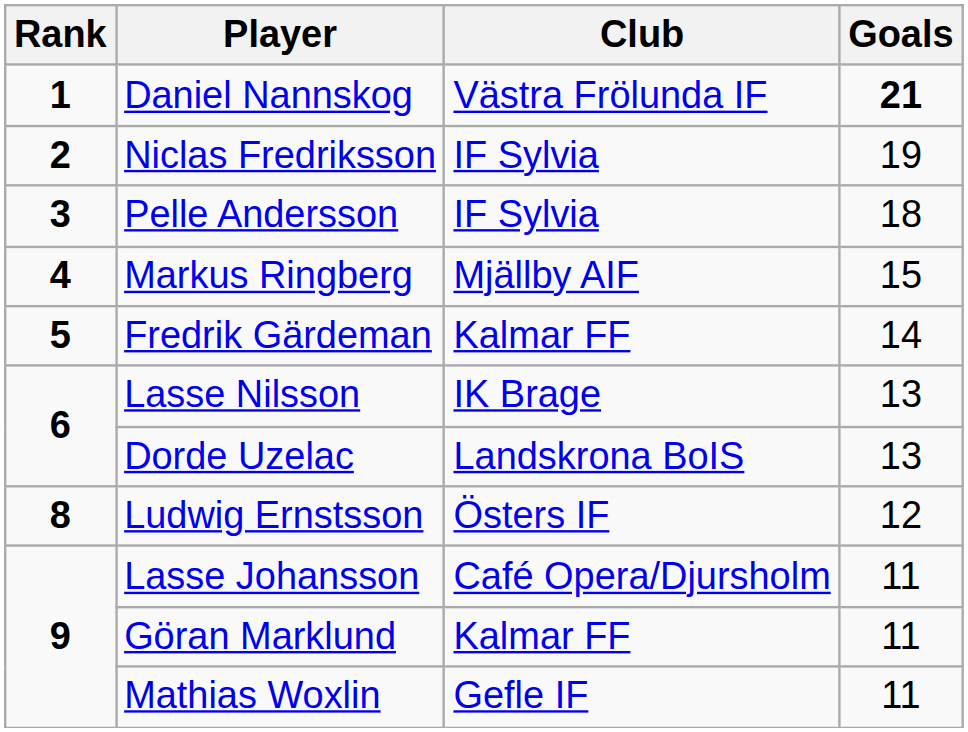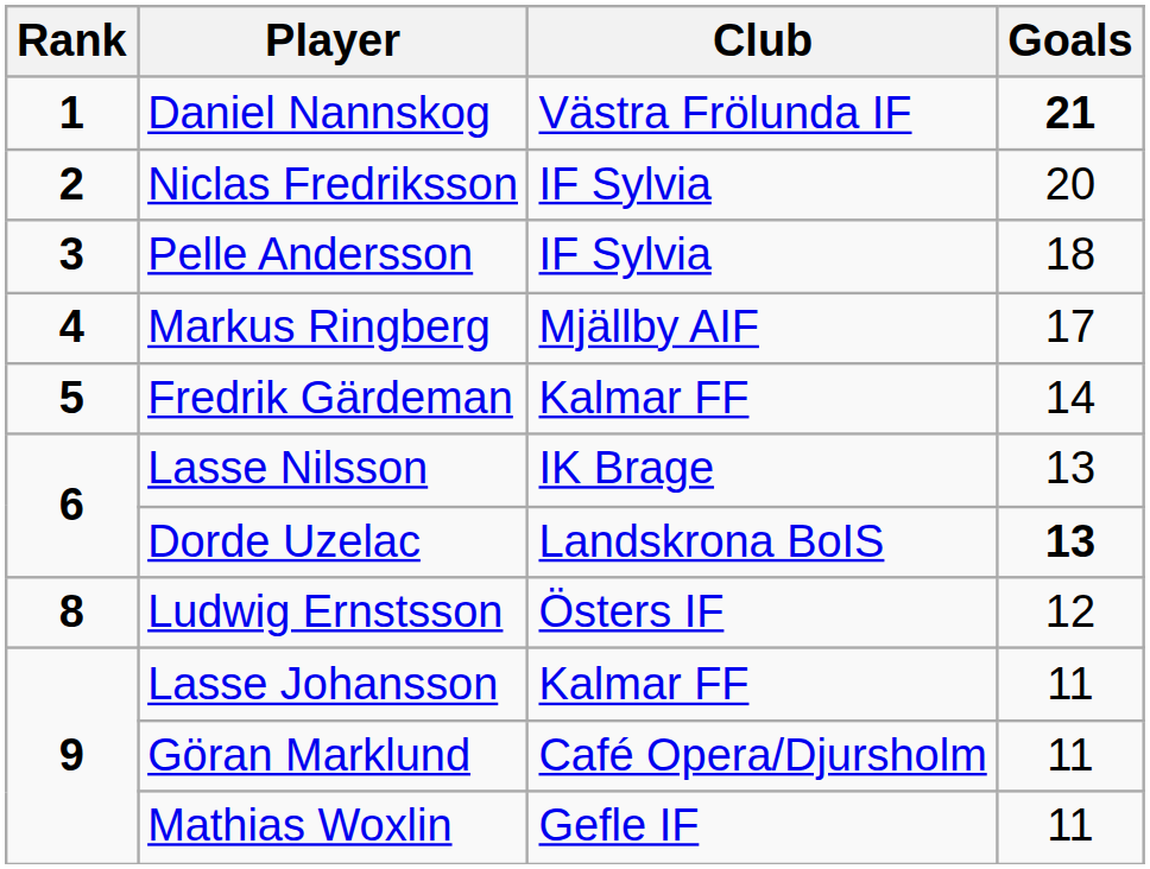Niclas Fredriksson | Goals: 19 -> 20
Markus Ringberg | Goals: 15 -> 17
Dorde Uzelac | Goals: normal -> bold
Lasse Johansson | Club: Café Opera/Djursholm -> Kalmar FF
Göran Marklund | Club: Kalmar FF -> Café Opera/Djursholm
